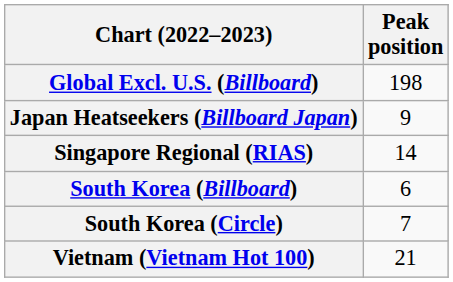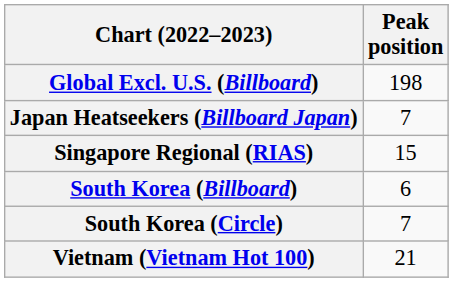Japan Heatseekers (Billboard Japan) | Peak position: 9 -> 7
Singapore Regional (RIAS) | Peak position: 14 -> 15
